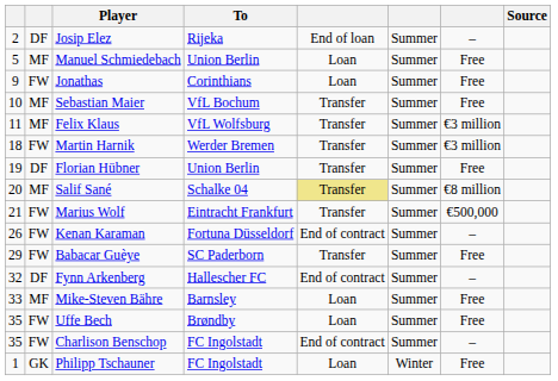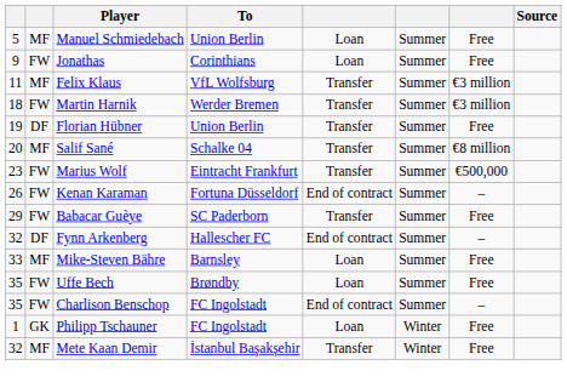- row: 2 | DF | Josip Elez | Rijeka | End of loan | Summer | –
- row: 10 | MF | Sebastian Maier | VfL Bochum | Transfer | Summer | Free
Salif Sané | column 5: khaki background -> no background
Marius Wolf | column 1: 21 -> 23
+ row: 32 | MF | Mete Kaan Demir | İstanbul Başakşehir | Transfer | Winter | Free
